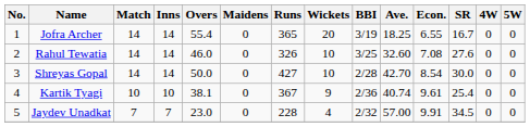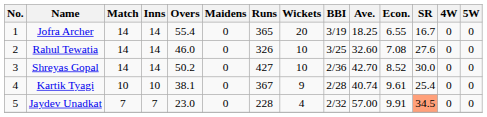Shreyas Gopal | Overs: 50.0 -> 50.2
Shreyas Gopal | BBI: 2/28 -> 2/36
Shreyas Gopal | Econ.: 8.54 -> 8.52
Kartik Tyagi | BBI: 2/36 -> 2/28
Jaydev Unadkat | SR: no background -> lightsalmon background
